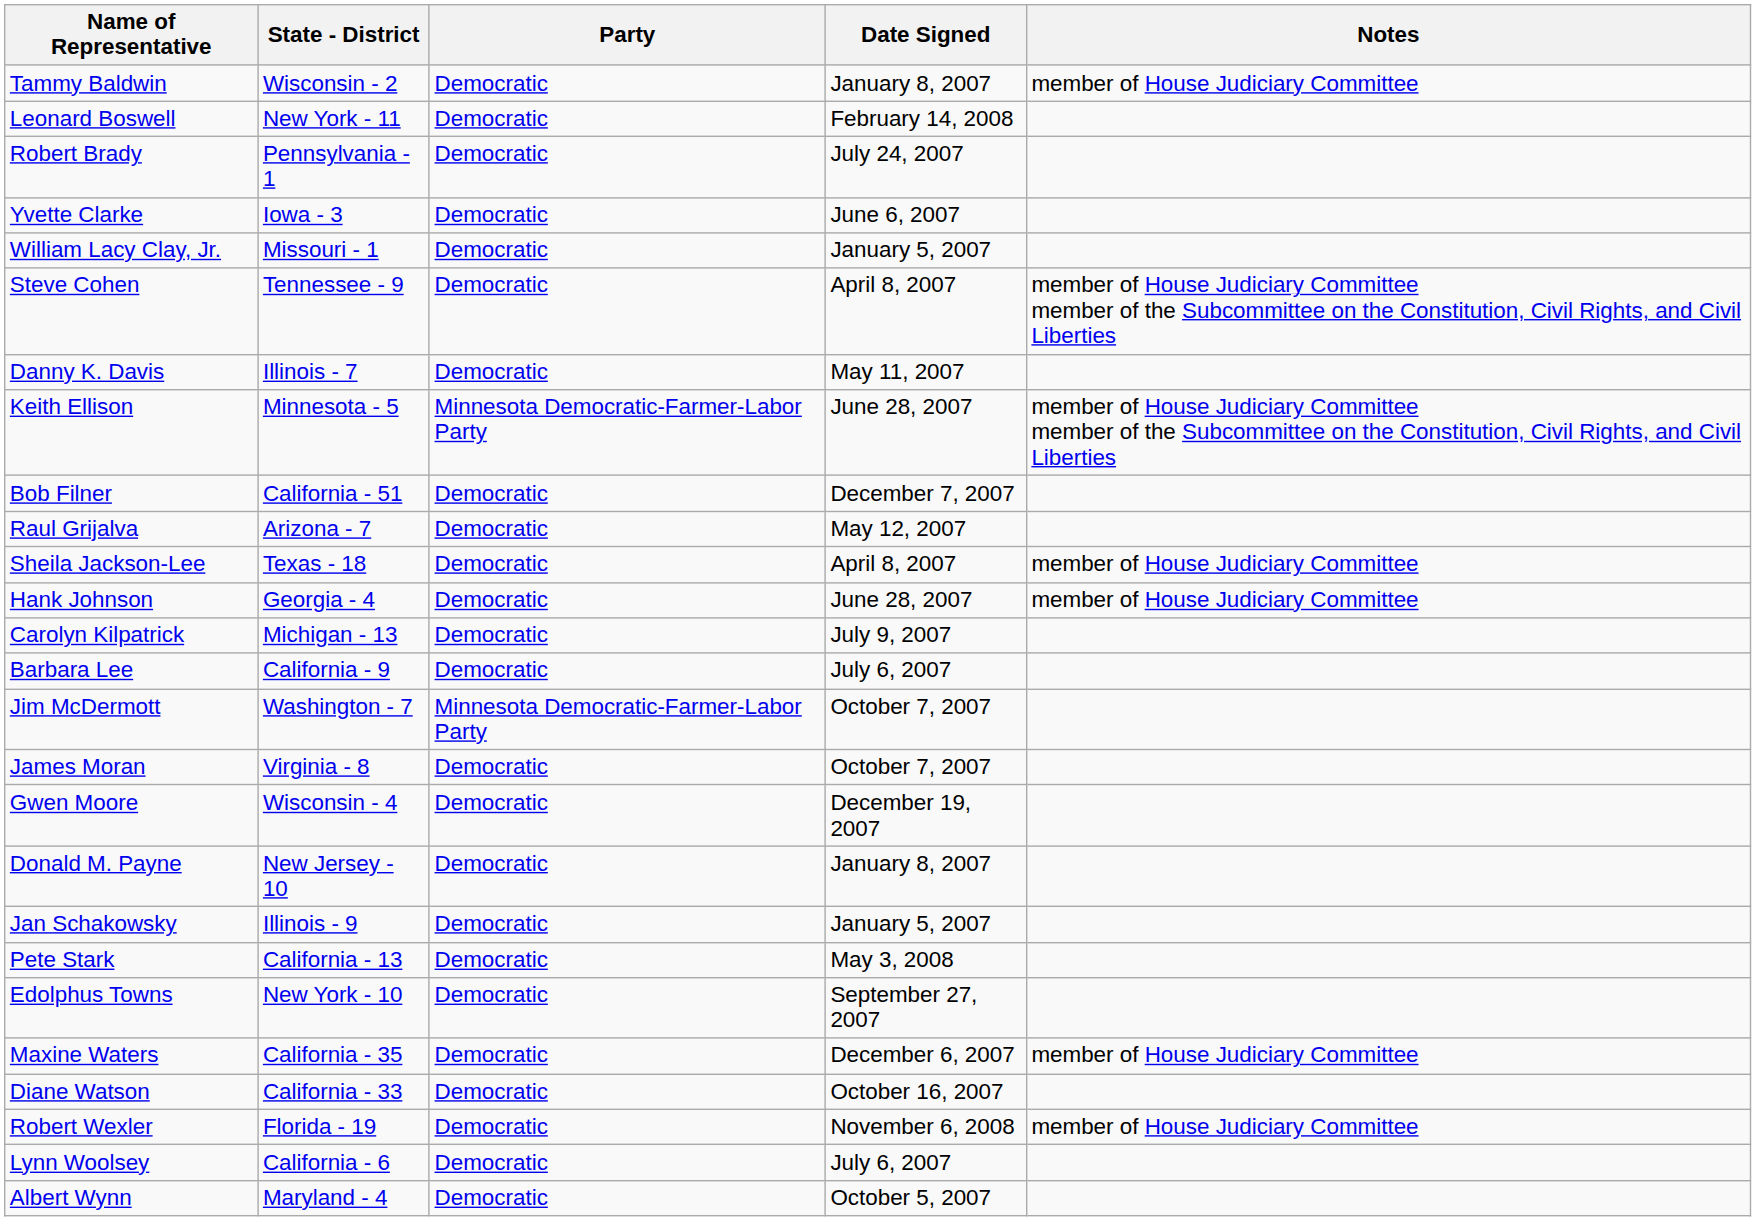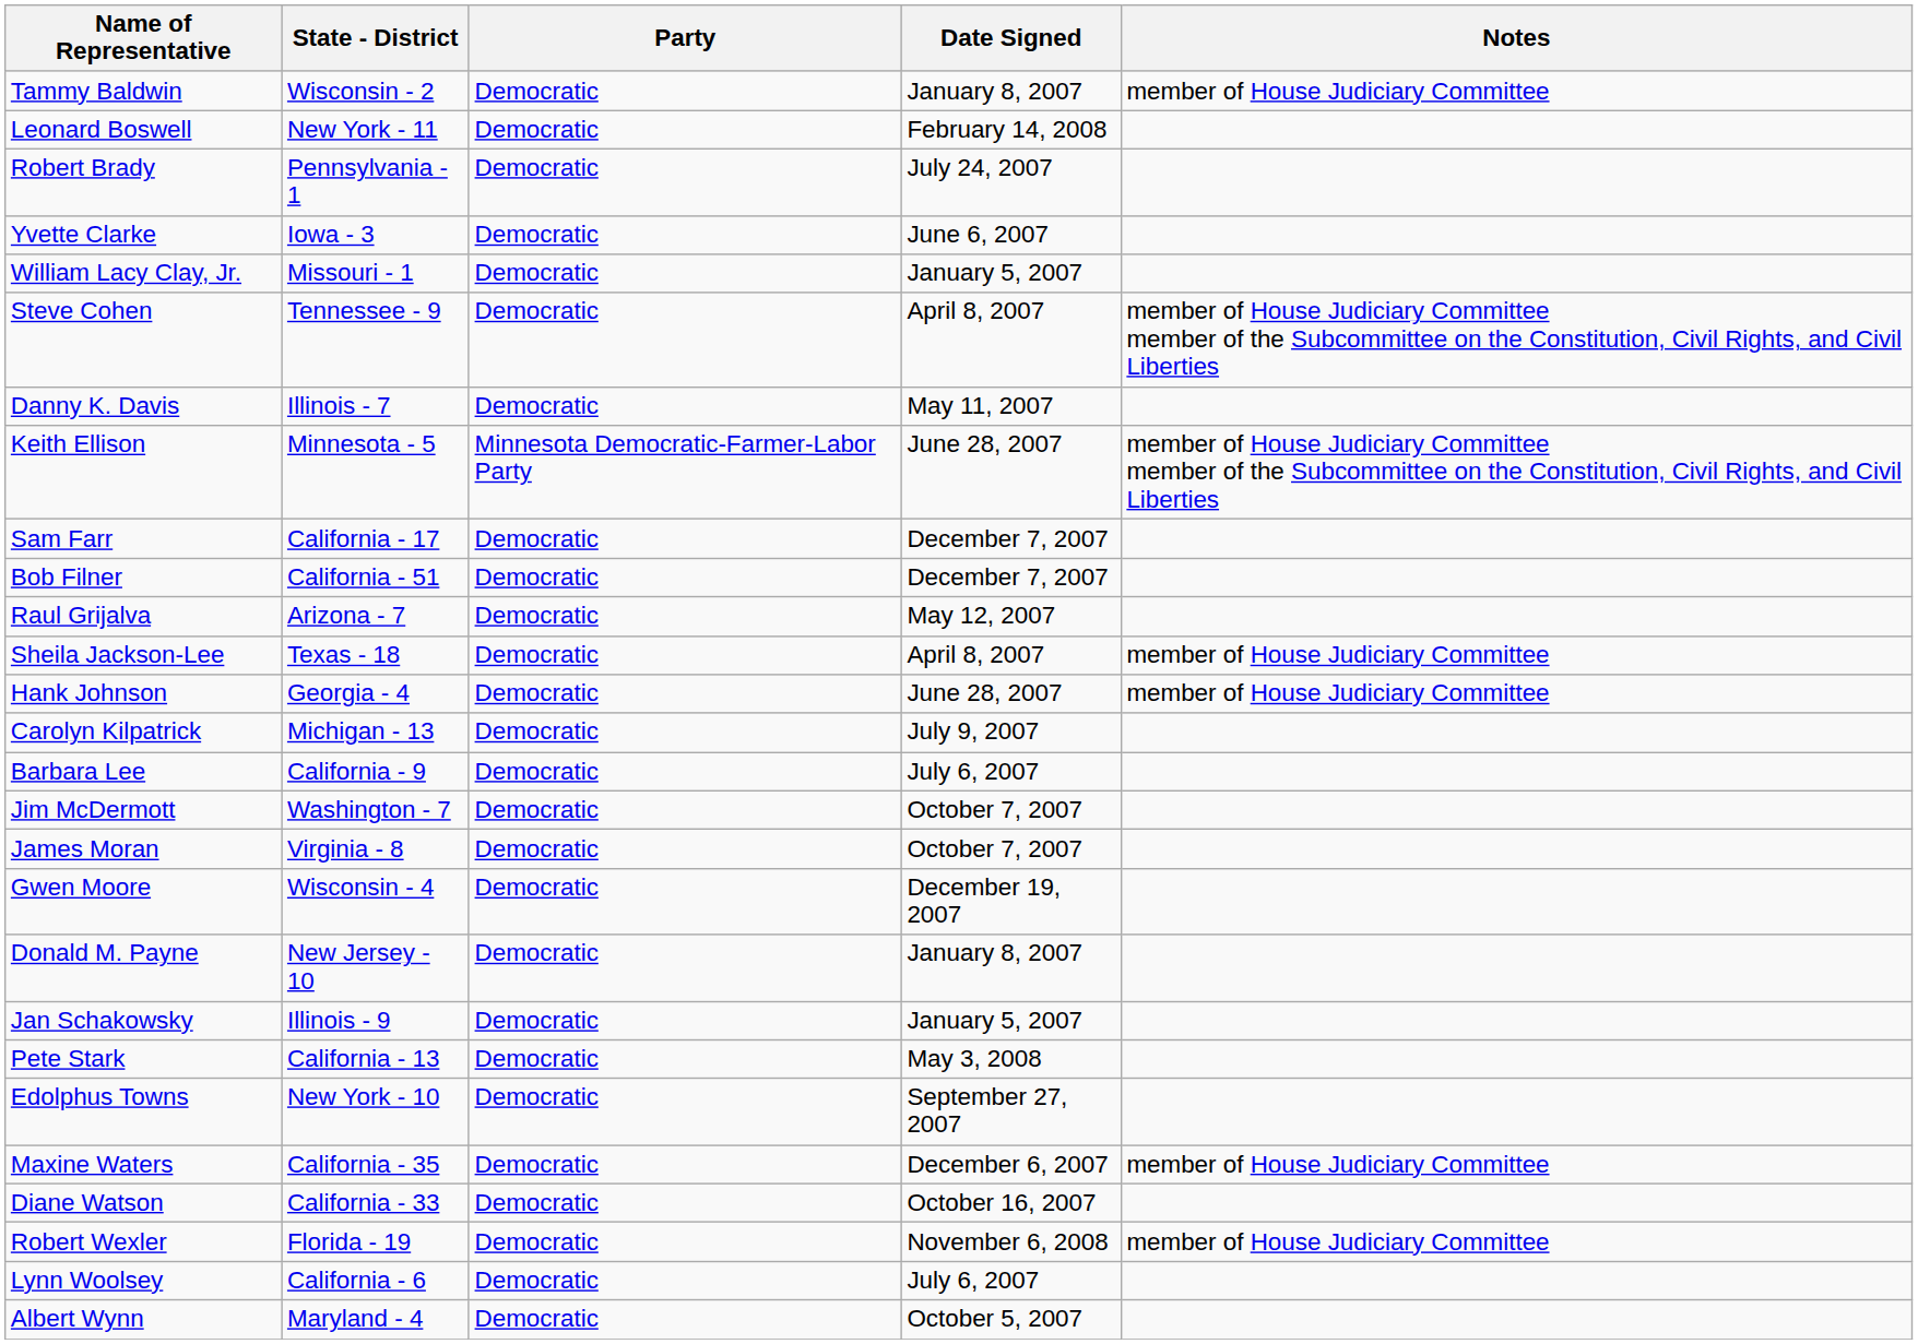+ row: Sam Farr | California - 17 | Democratic | December 7, 2007
Jim McDermott | Party: Minnesota Democratic-Farmer-Labor Party -> Democratic
